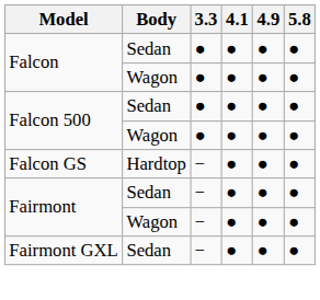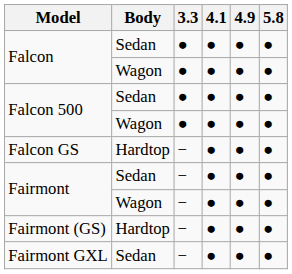+ row: Fairmont (GS) | Hardtop | − | ● | ● | ●
